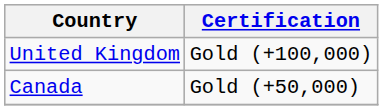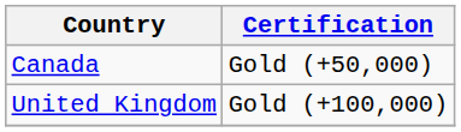rows swapped: United Kingdom <-> Canada
